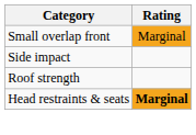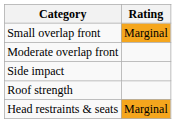+ row: Moderate overlap front
Head restraints & seats | Rating: bold -> normal
